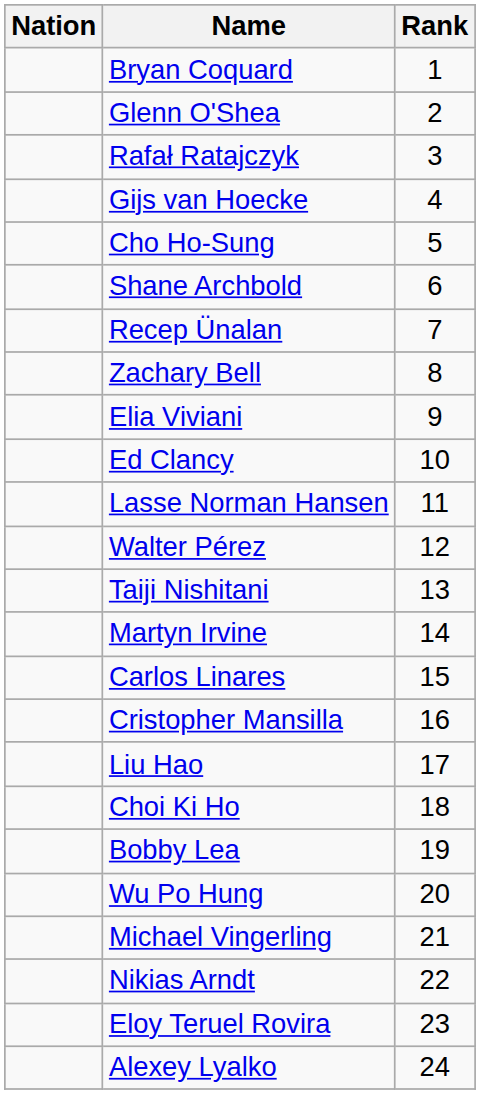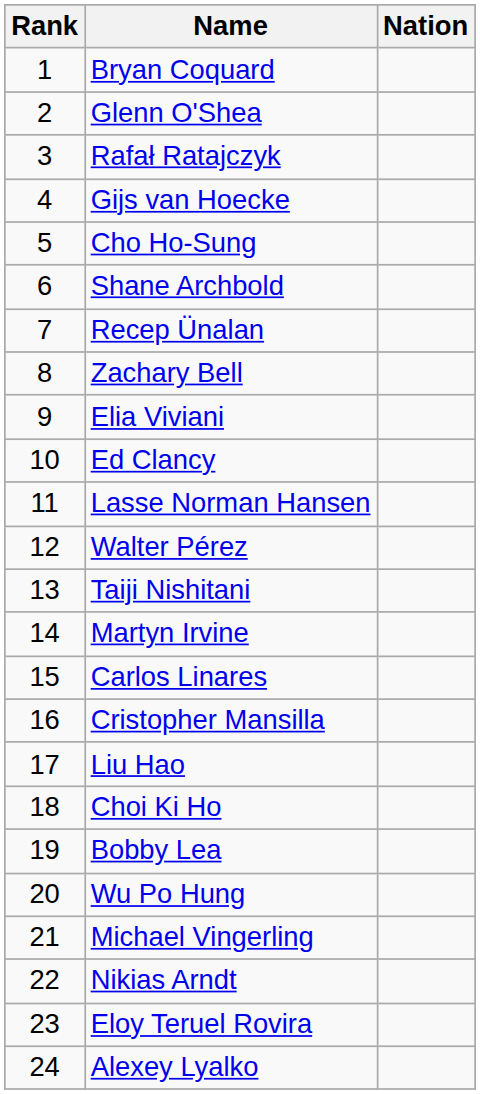columns swapped: Rank <-> Nation
